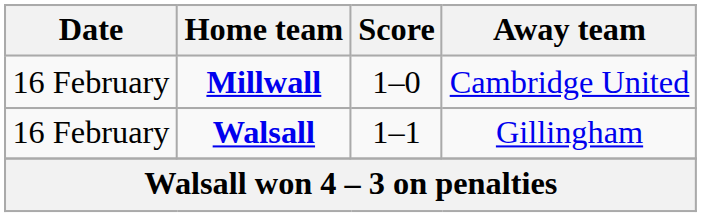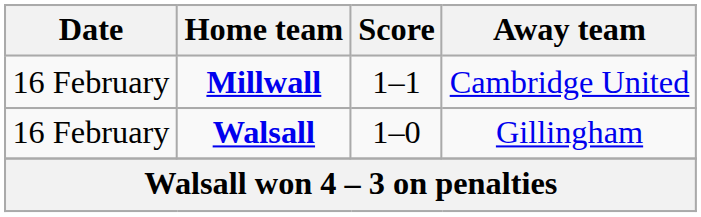Millwall | Score: 1–0 -> 1–1
Walsall | Score: 1–1 -> 1–0
